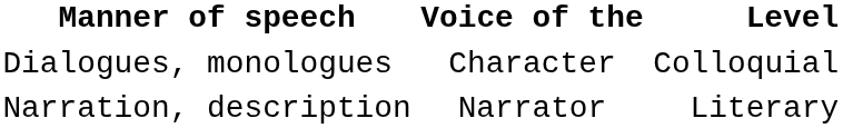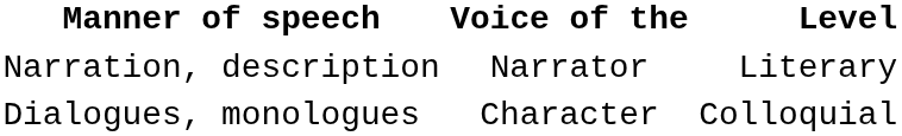rows swapped: Narration, description <-> Dialogues, monologues
